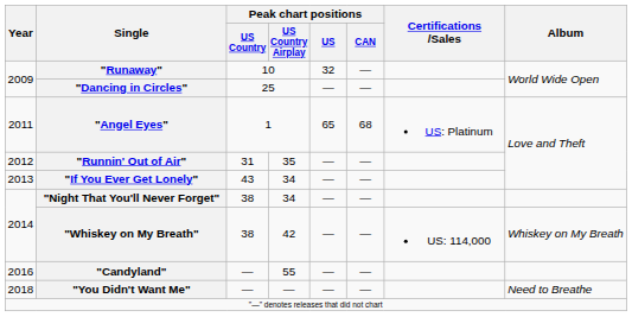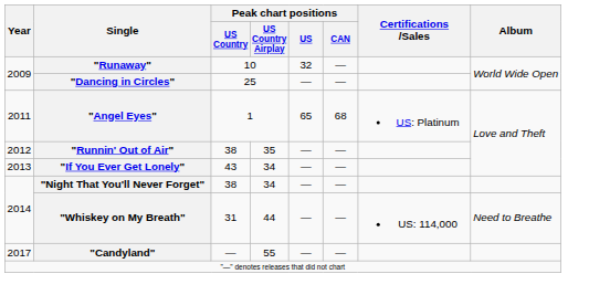"Runnin' Out of Air" | Peak chart positions / US Country: 31 -> 38
"Whiskey on My Breath" | Peak chart positions / US Country: 38 -> 31
"Whiskey on My Breath" | Peak chart positions / US Country Airplay: 42 -> 44
"Whiskey on My Breath" | Album: Whiskey on My Breath -> Need to Breathe
"Candyland" | Year: 2016 -> 2017
- row: 2018 | "You Didn't Want Me" | — | — | — | — | Need to Breathe
